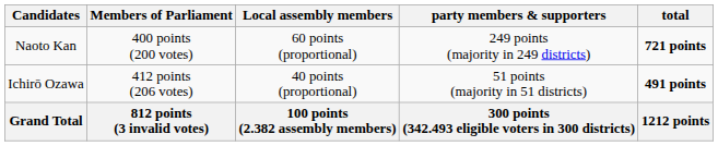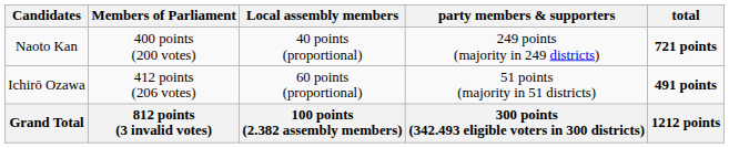Naoto Kan | Local assembly members: 60 points (proportional) -> 40 points (proportional)
Ichirō Ozawa | Local assembly members: 40 points (proportional) -> 60 points (proportional)
